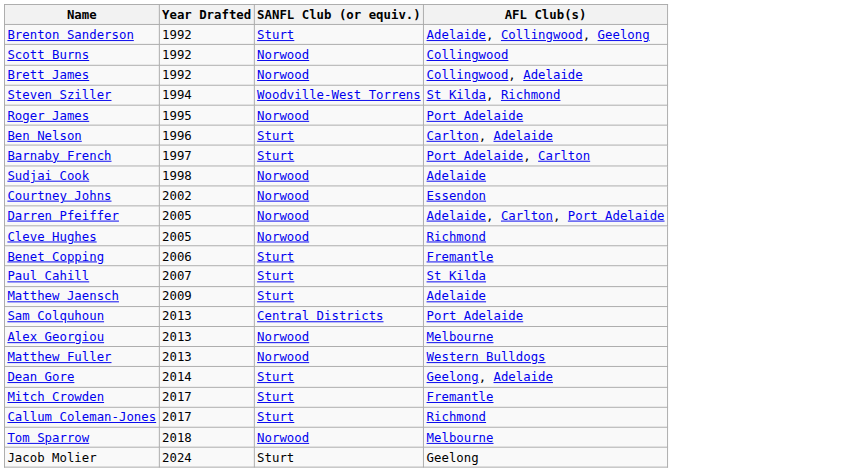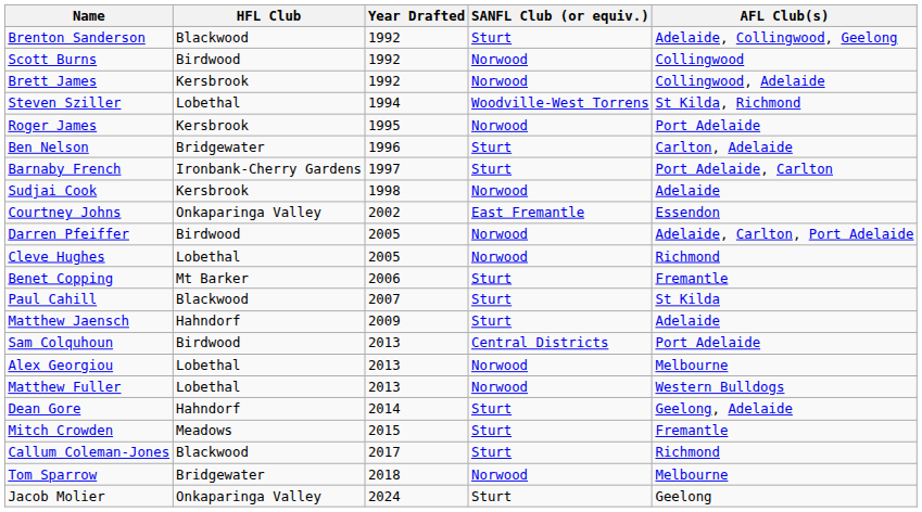+ column: HFL Club | Blackwood | Birdwood | Kersbrook | Lobethal | Kersbrook | Bridgewater | Ironbank-Cherry Gardens | Kersbrook | Onkaparinga Valley | Birdwood | Lobethal | Mt Barker | Blackwood | Hahndorf | Birdwood | Lobethal | Lobethal | Hahndorf | Meadows | Blackwood | Bridgewater | Onkaparinga Valley
Courtney Johns | SANFL Club (or equiv.): Norwood -> East Fremantle
Mitch Crowden | Year Drafted: 2017 -> 2015
